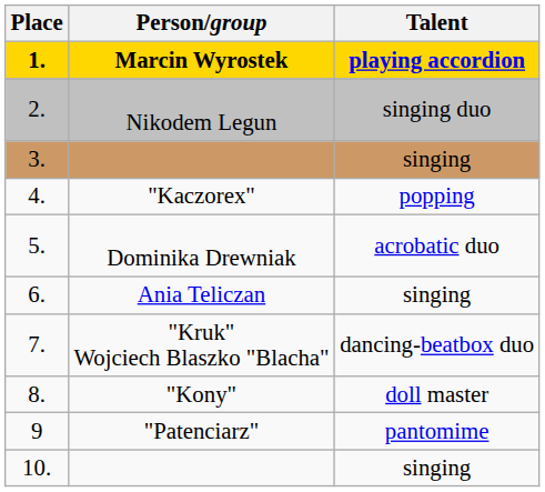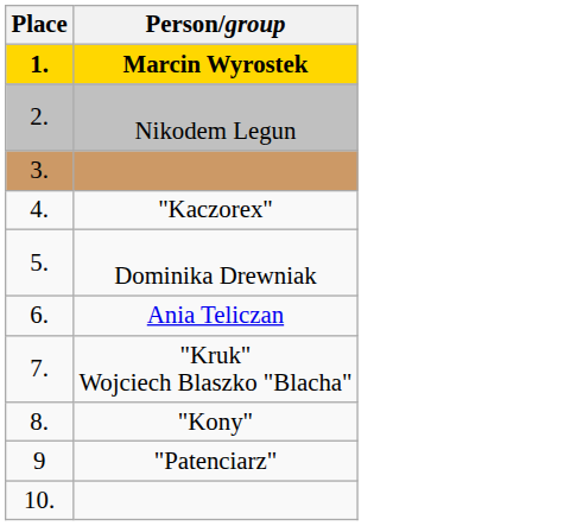- column: Talent | playing accordion | singing duo | singing | popping | acrobatic duo | singing | dancing-beatbox duo | doll master | pantomime | singing
